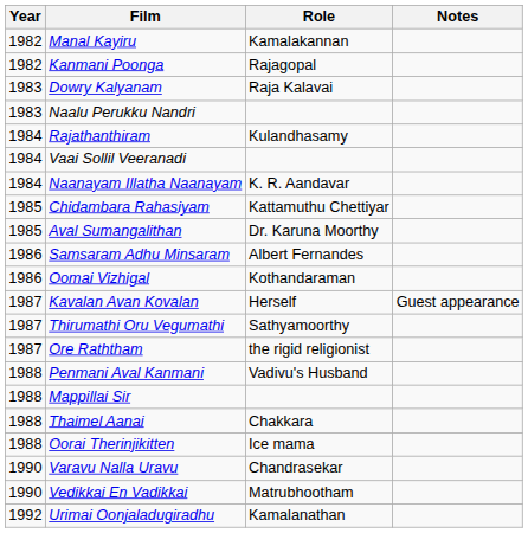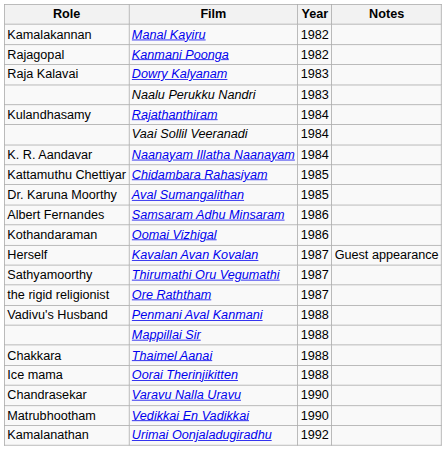columns swapped: Year <-> Role
